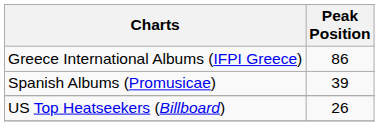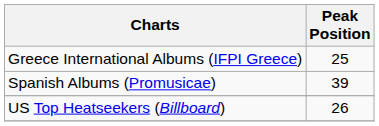Greece International Albums (IFPI Greece) | Peak Position: 86 -> 25
